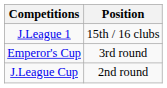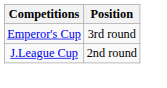- row: J.League 1 | 15th / 16 clubs
